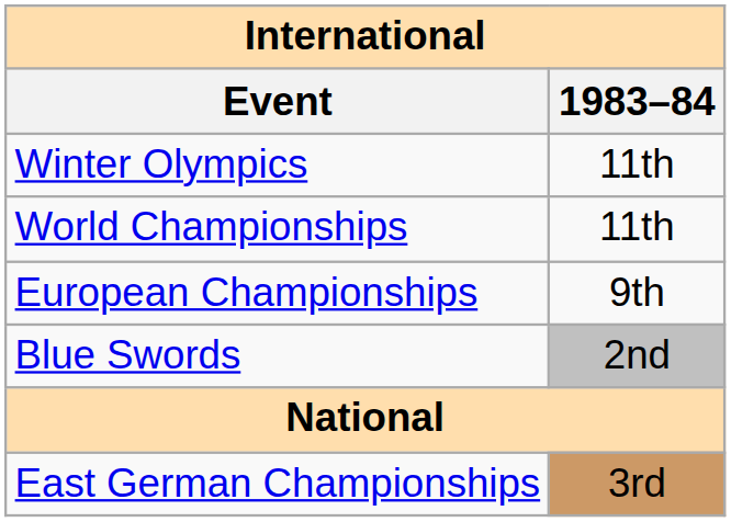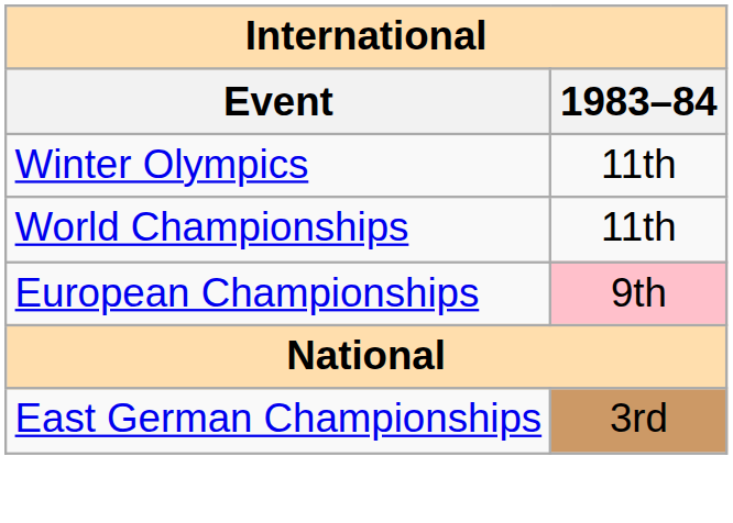European Championships | 1983–84: no background -> pink background
- row: Blue Swords | 2nd
